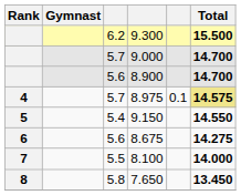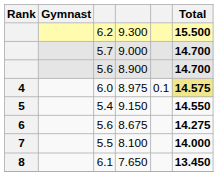8.975 | column 3: 5.7 -> 6.0
7.650 | column 3: 5.8 -> 6.1
